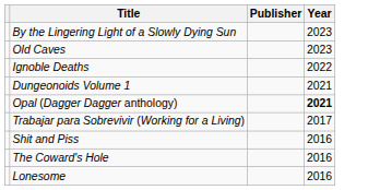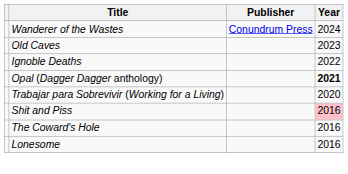+ row: Wanderer of the Wastes | Conundrum Press | 2024
- row: By the Lingering Light of a Slowly Dying Sun | 2023
- row: Dungeonoids Volume 1 | 2021
Trabajar para Sobrevivir (Working for a Living) | Year: 2017 -> 2020
Shit and Piss | Year: no background -> pink background
